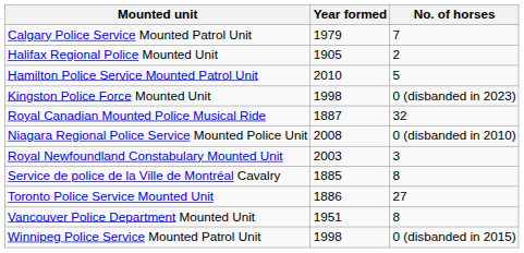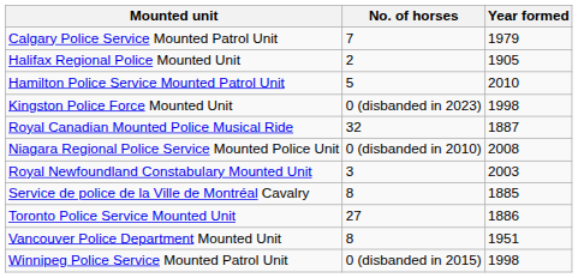columns swapped: Year formed <-> No. of horses
